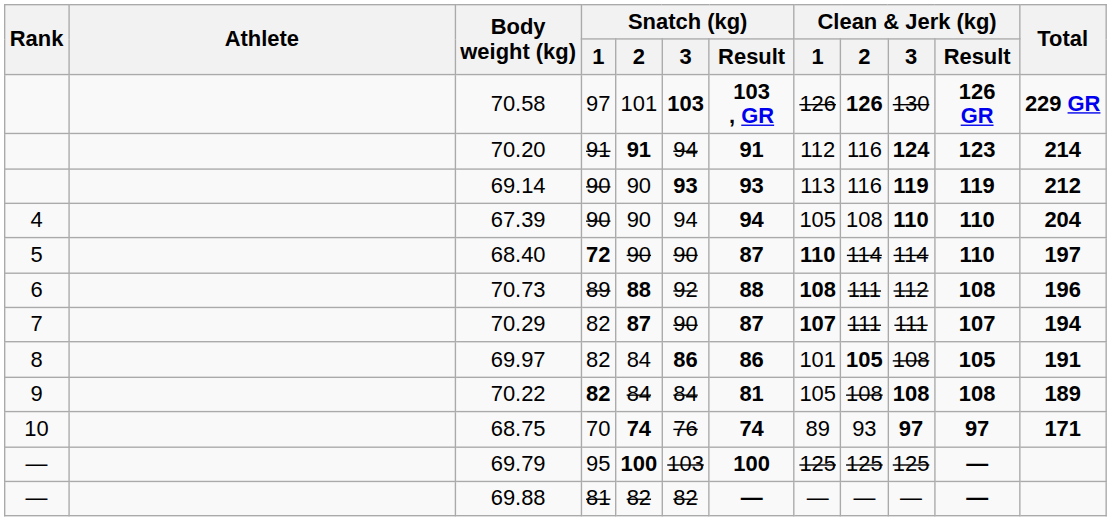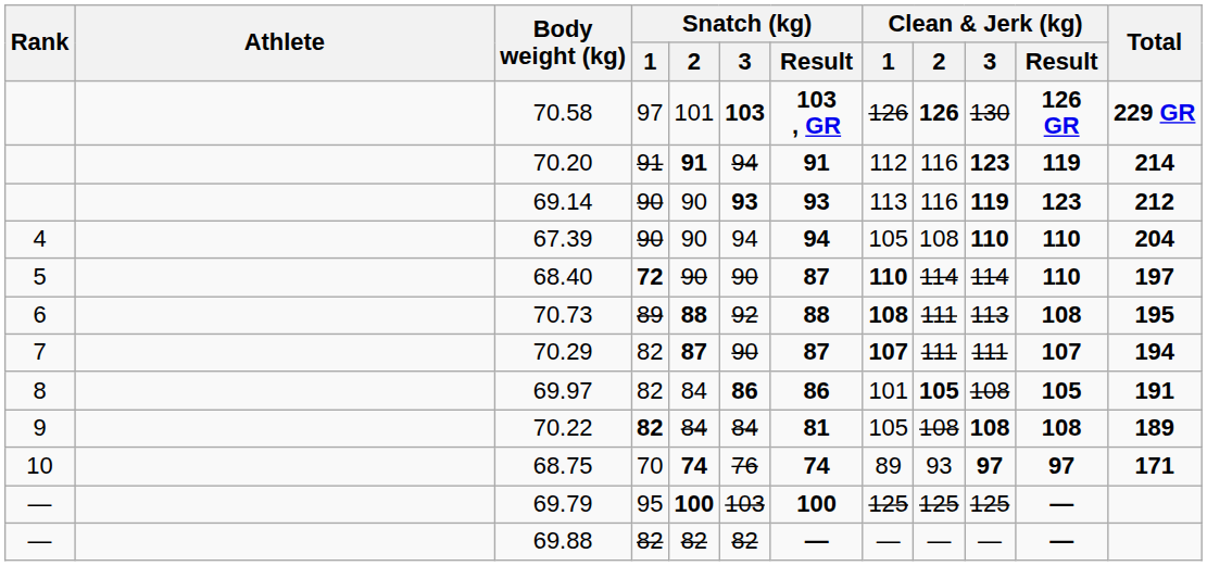70.20 | Clean & Jerk (kg) / 3: 124 -> 123
70.20 | Clean & Jerk (kg) / Result: 123 -> 119
69.14 | Clean & Jerk (kg) / Result: 119 -> 123
70.73 | Clean & Jerk (kg) / 3: 112 -> 113
70.73 | Total: 196 -> 195
69.88 | Snatch (kg) / 1: 81 -> 82
